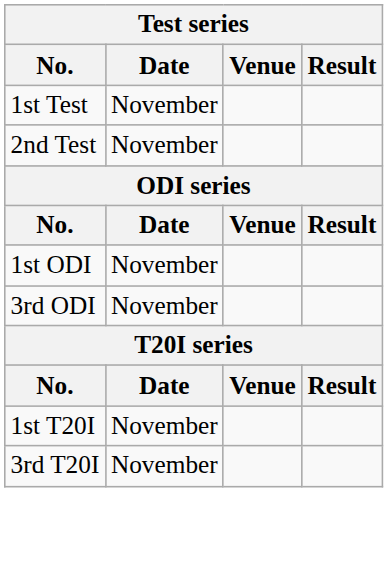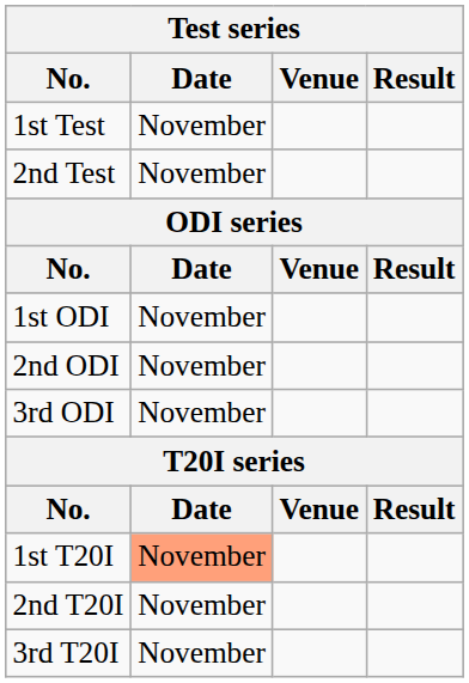+ row: 2nd ODI | November
1st T20I | Date: no background -> lightsalmon background
+ row: 2nd T20I | November
